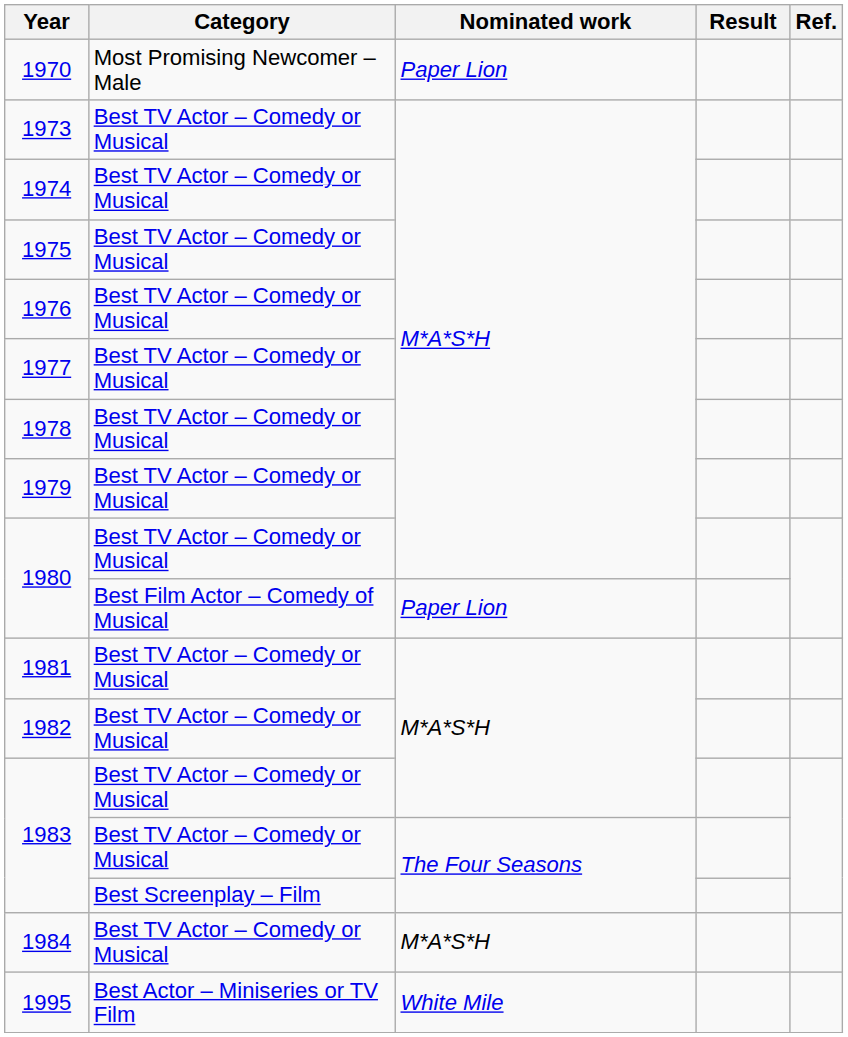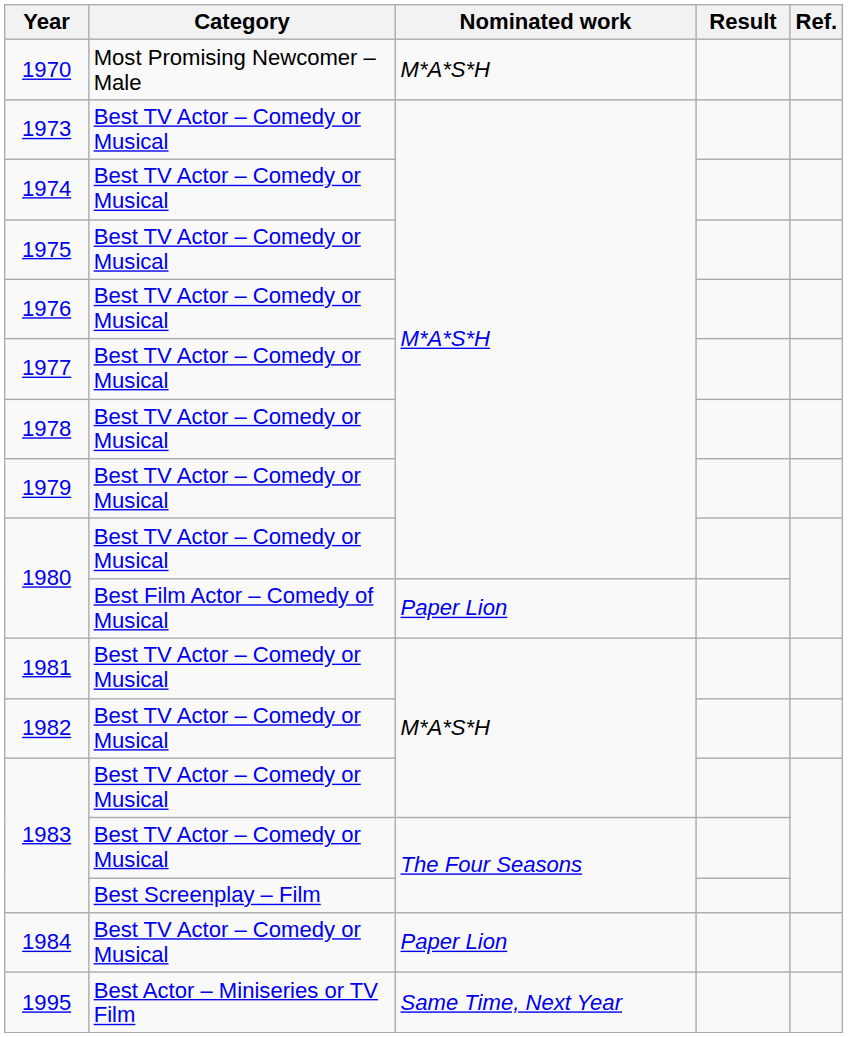1970 | Nominated work: Paper Lion -> M*A*S*H
1984 | Nominated work: M*A*S*H -> Paper Lion
1995 | Nominated work: White Mile -> Same Time, Next Year
